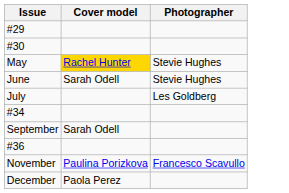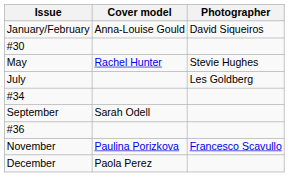+ row: January/February | Anna-Louise Gould | David Siqueiros
- row: #29
May | Cover model: gold background -> no background
- row: June | Sarah Odell | Stevie Hughes
